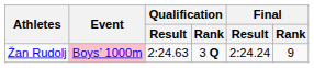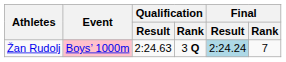Žan Rudolj | Final / Result: no background -> lightblue background
Žan Rudolj | Final / Rank: 9 -> 7
